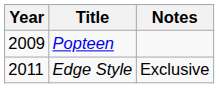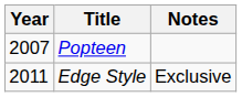Popteen | Year: 2009 -> 2007
